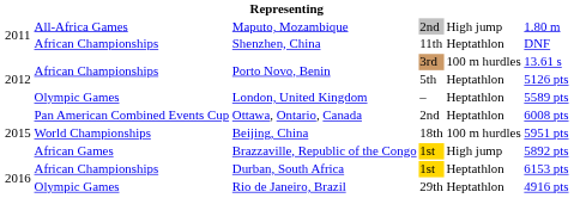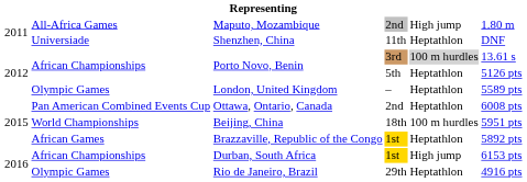Shenzhen, China | column 2: African Championships -> Universiade
Porto Novo, Benin / 3rd | column 5: no background -> lightgrey background
Brazzaville, Republic of the Congo | column 5: High jump -> Heptathlon
Durban, South Africa | column 5: Heptathlon -> High jump
